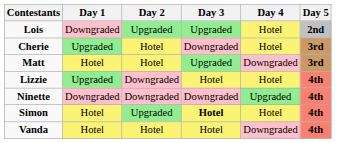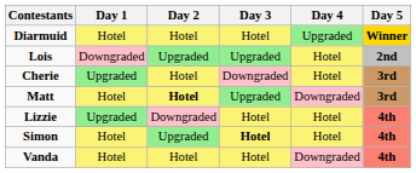+ row: Diarmuid | Hotel | Hotel | Hotel | Upgraded | Winner
Matt | Day 2: normal -> bold
- row: Ninette | Downgraded | Downgraded | Downgraded | Upgraded | 4th
